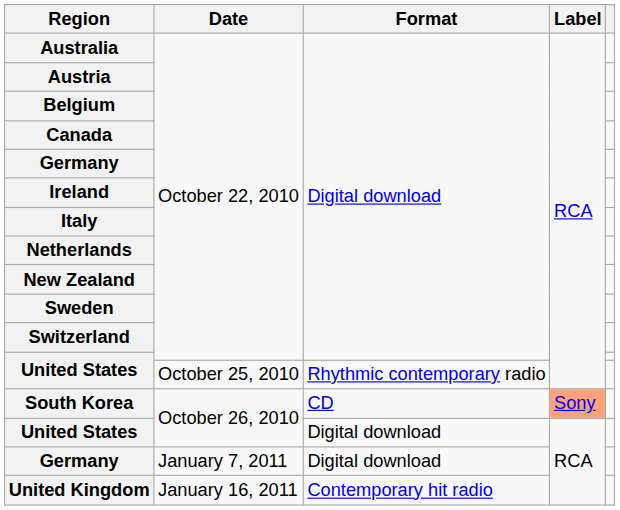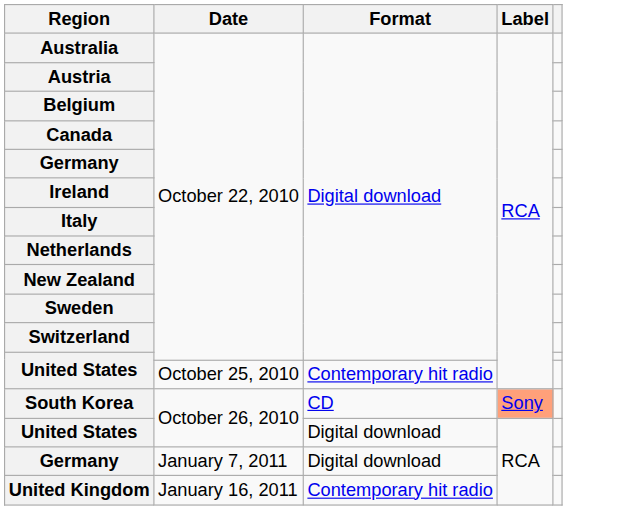United States / October 25, 2010 | Format: Rhythmic contemporary radio -> Contemporary hit radio
